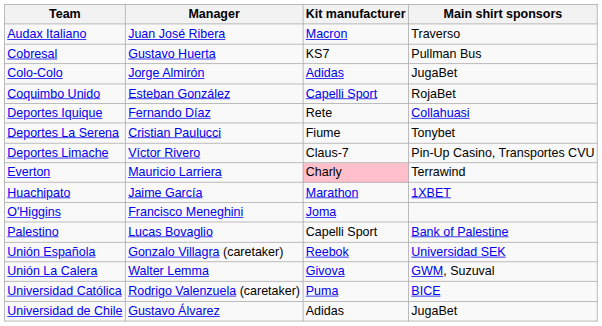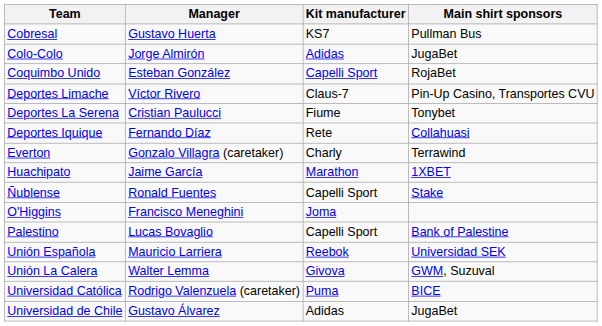- row: Audax Italiano | Juan José Ribera | Macron | Traverso
rows swapped: Deportes Iquique <-> Deportes Limache
Everton | Manager: Mauricio Larriera -> Gonzalo Villagra (caretaker)
Everton | Kit manufacturer: pink background -> no background
+ row: Ñublense | Ronald Fuentes | Capelli Sport | Stake
Unión Española | Manager: Gonzalo Villagra (caretaker) -> Mauricio Larriera
